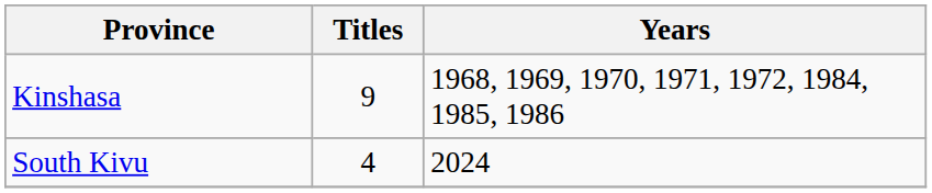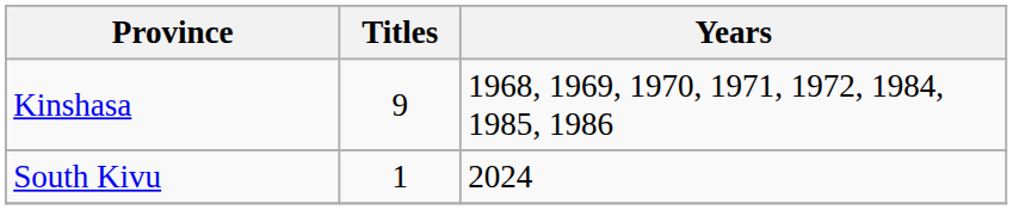South Kivu | Titles: 4 -> 1
